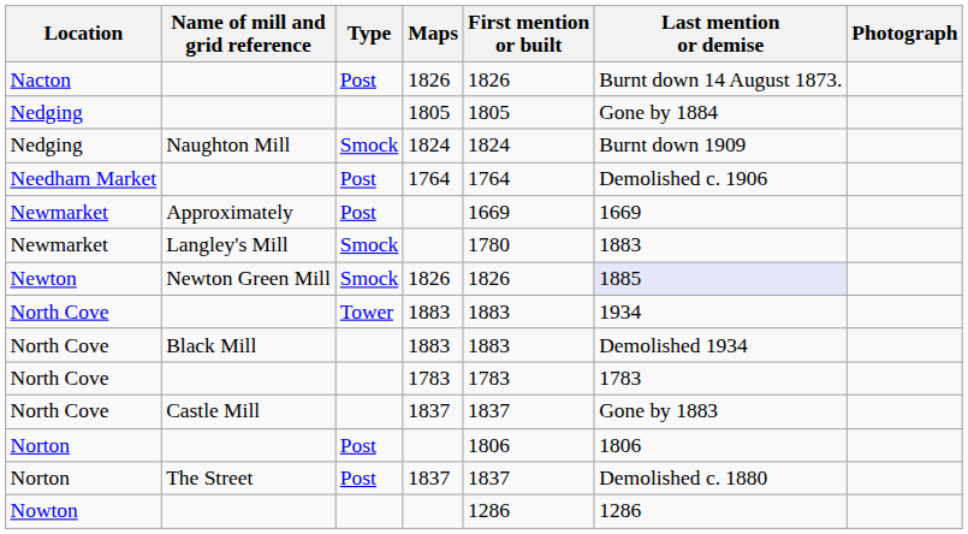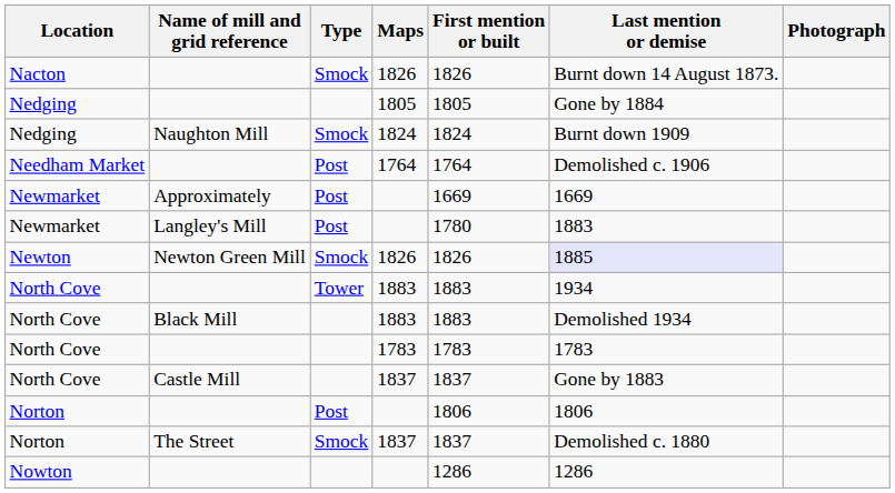Nacton | Type: Post -> Smock
Newmarket / Langley's Mill | Type: Smock -> Post
Norton / The Street | Type: Post -> Smock
